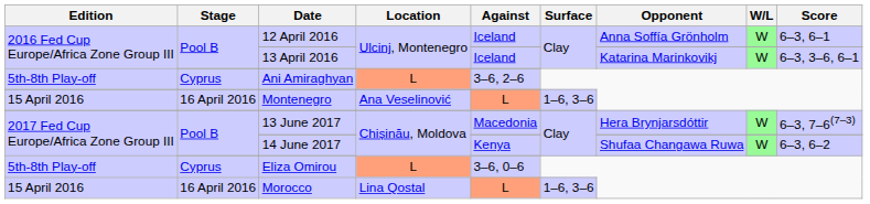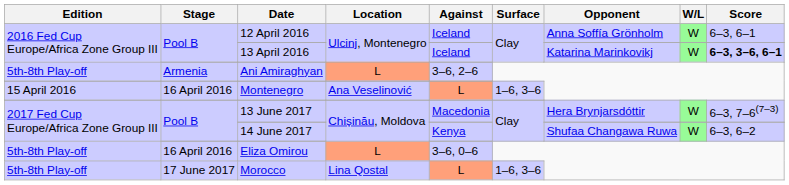13 April 2016 | Score: normal -> bold
Ani Amiraghyan | Stage: Cyprus -> Armenia
Eliza Omirou | Stage: Cyprus -> 16 April 2016
Morocco | Edition: 15 April 2016 -> 5th-8th Play-off
Morocco | Stage: 16 April 2016 -> 17 June 2017
